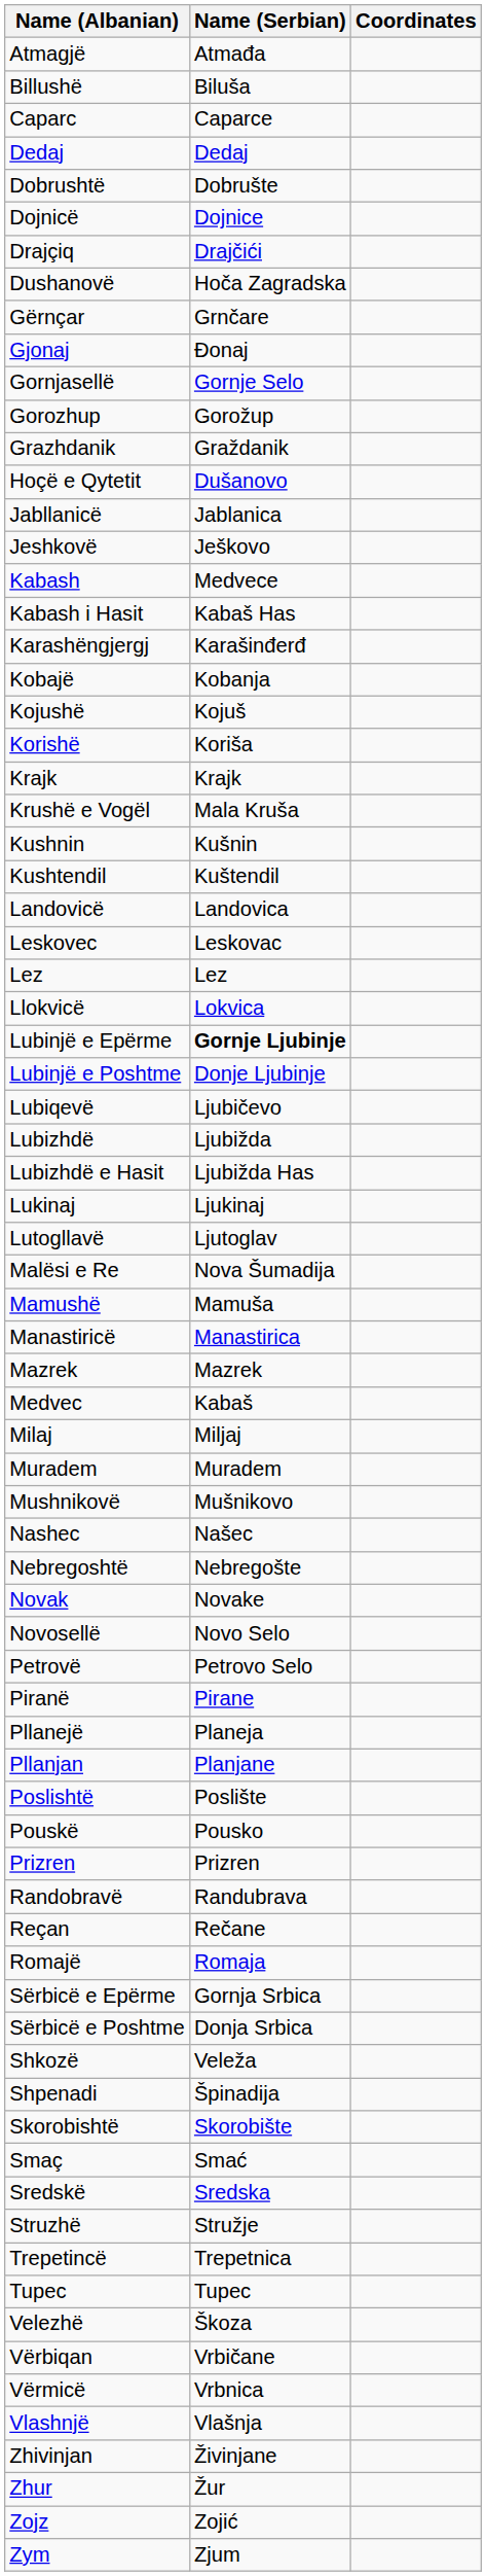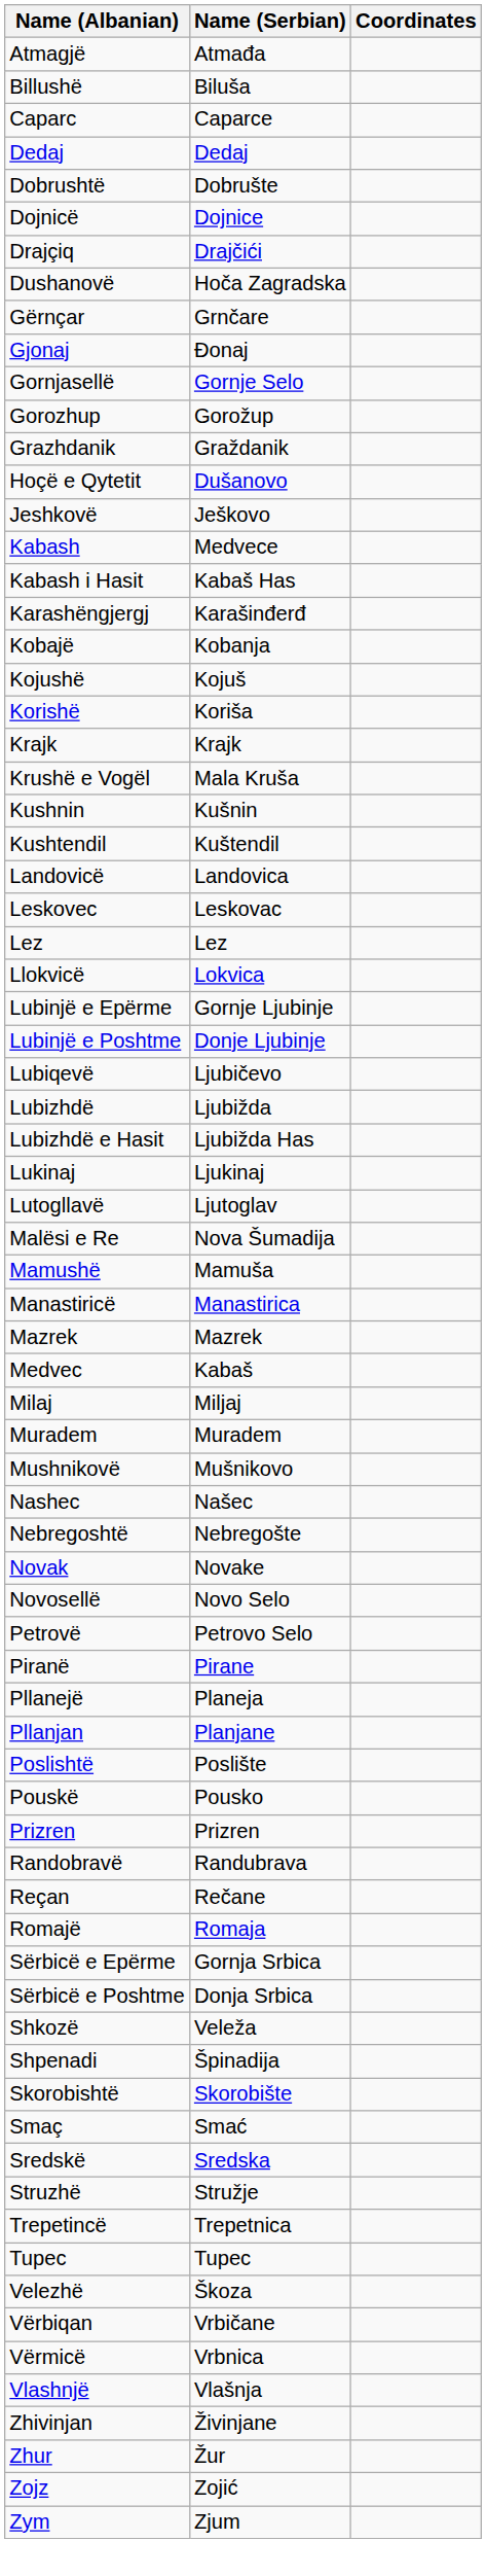- row: Jabllanicë | Jablanica
Lubinjë e Epërme | Name (Serbian): bold -> normal
